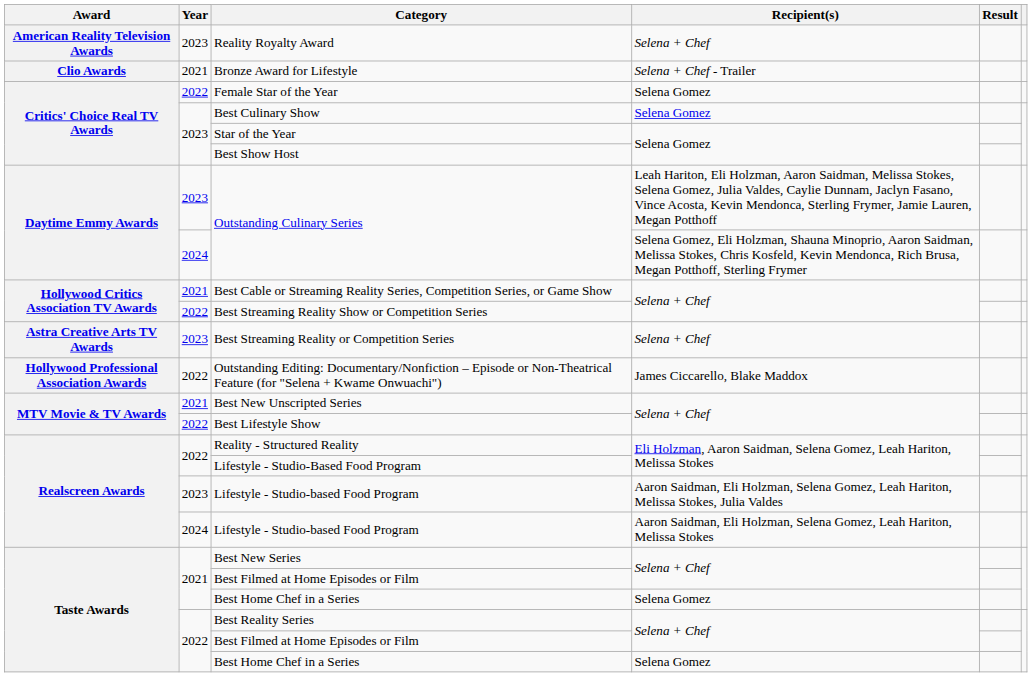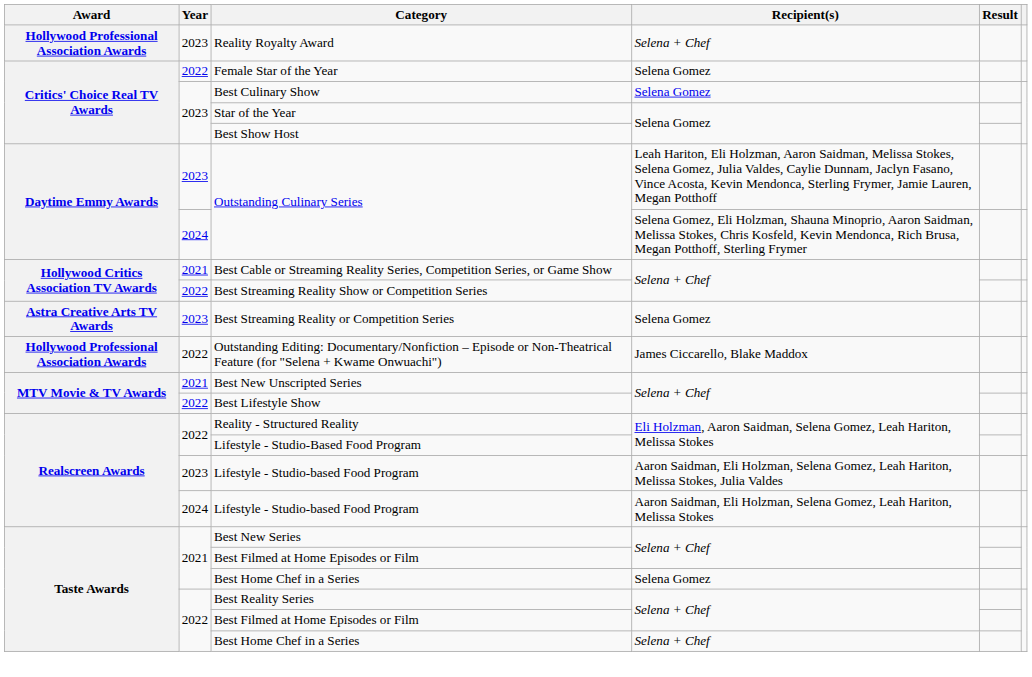Reality Royalty Award | Award: American Reality Television Awards -> Hollywood Professional Association Awards
- row: Clio Awards | 2021 | Bronze Award for Lifestyle | Selena + Chef - Trailer
Best Streaming Reality or Competition Series | Recipient(s): Selena + Chef -> Selena Gomez
2022 / Best Home Chef in a Series | Recipient(s): Selena Gomez -> Selena + Chef
